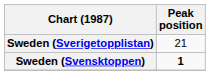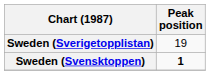Sweden (Sverigetopplistan) | Peak position: 21 -> 19
